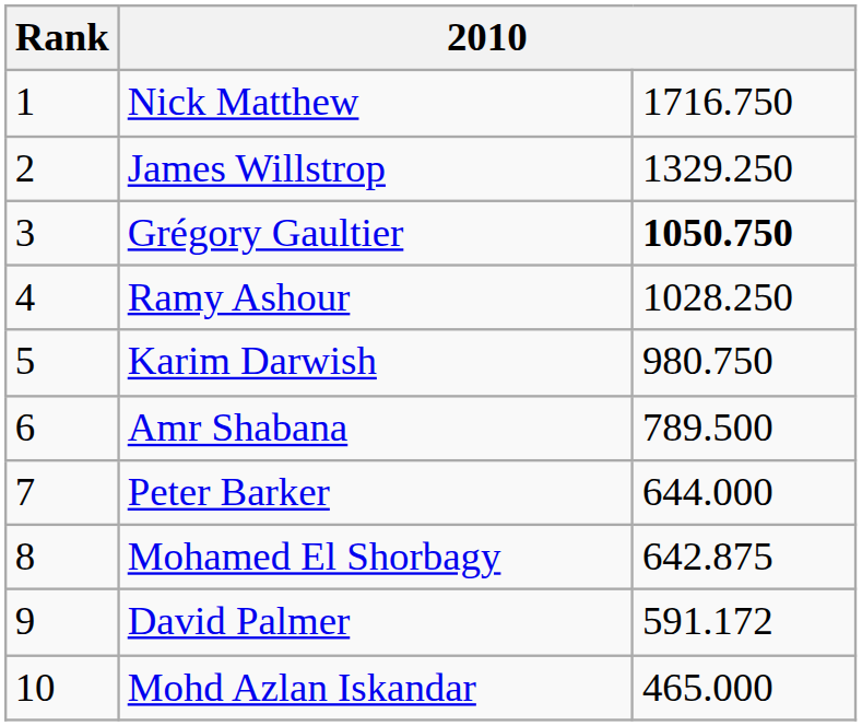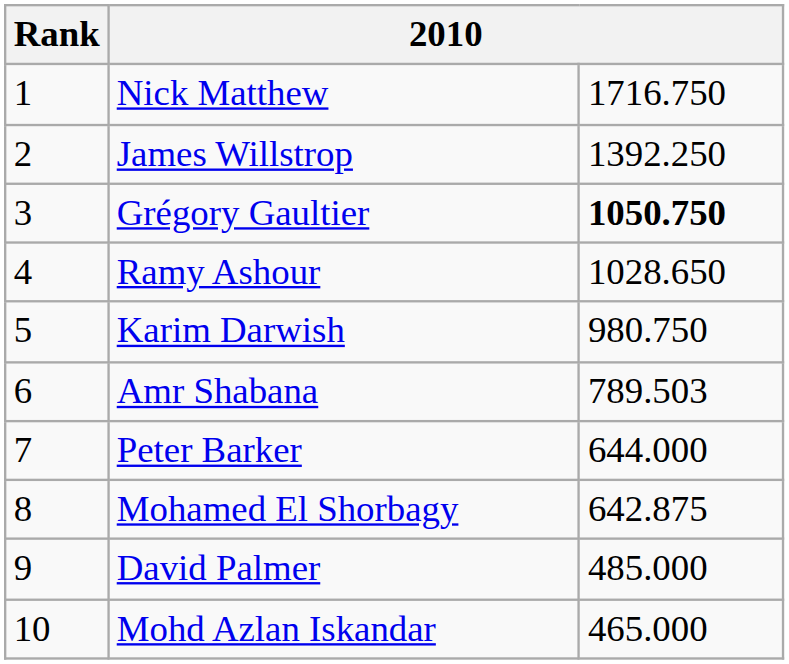James Willstrop | column 3: 1329.250 -> 1392.250
Ramy Ashour | column 3: 1028.250 -> 1028.650
Amr Shabana | column 3: 789.500 -> 789.503
David Palmer | column 3: 591.172 -> 485.000
